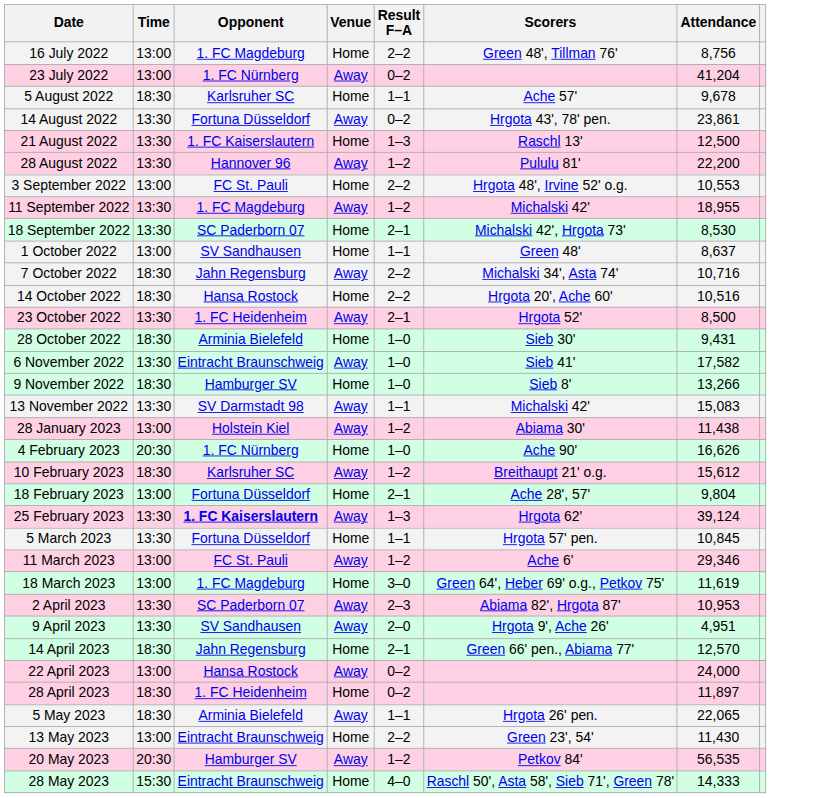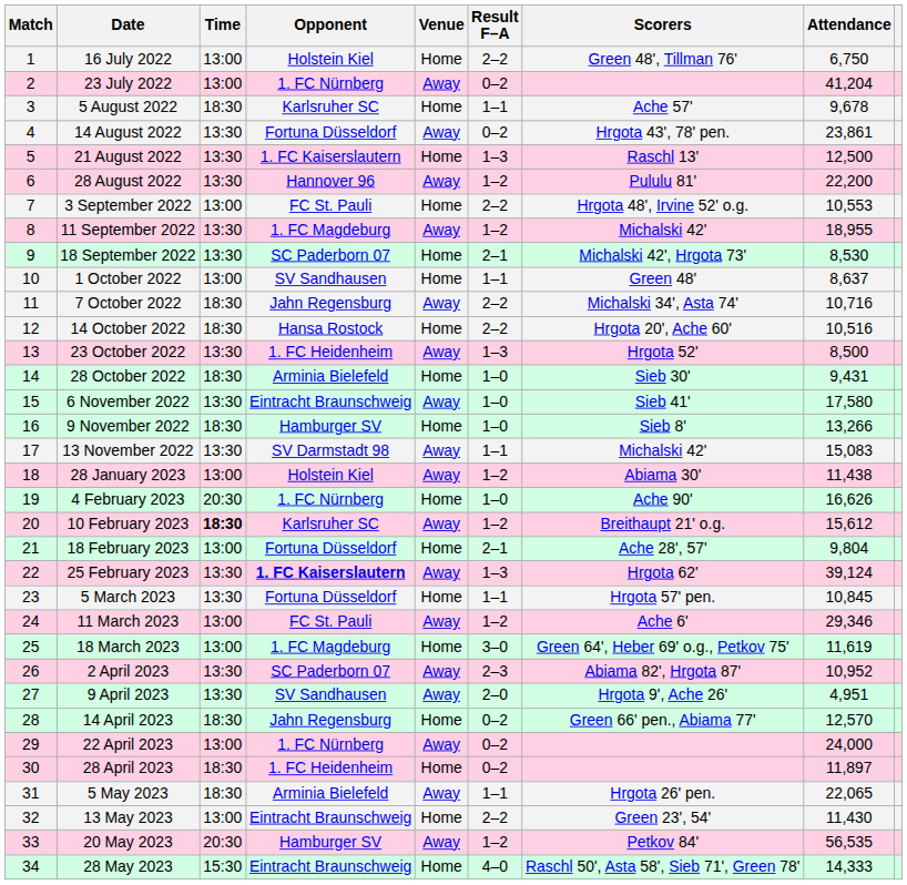+ column: Match | 1 | 2 | 3 | 4 | 5 | 6 | 7 | 8 | 9 | 10 | 11 | 12 | 13 | 14 | 15 | 16 | 17 | 18 | 19 | 20 | 21 | 22 | 23 | 24 | 25 | 26 | 27 | 28 | 29 | 30 | 31 | 32 | 33 | 34
16 July 2022 | Opponent: 1. FC Magdeburg -> Holstein Kiel
16 July 2022 | Attendance: 8,756 -> 6,750
23 October 2022 | Result F–A: 2–1 -> 1–3
6 November 2022 | Attendance: 17,582 -> 17,580
10 February 2023 | Time: normal -> bold
2 April 2023 | Attendance: 10,953 -> 10,952
14 April 2023 | Result F–A: 2–1 -> 0–2
22 April 2023 | Opponent: Hansa Rostock -> 1. FC Nürnberg
